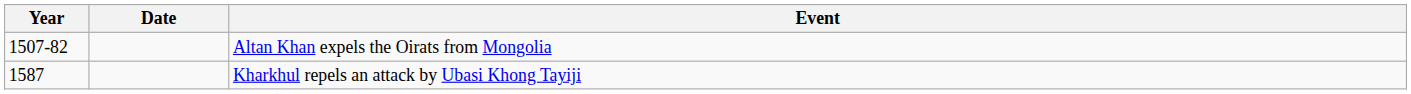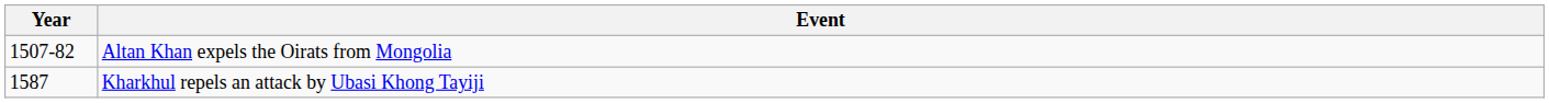- column: Date
